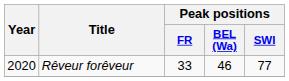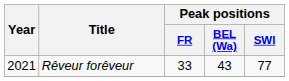Rêveur forêveur | Year: 2020 -> 2021
Rêveur forêveur | Peak positions / BEL (Wa): 46 -> 43
